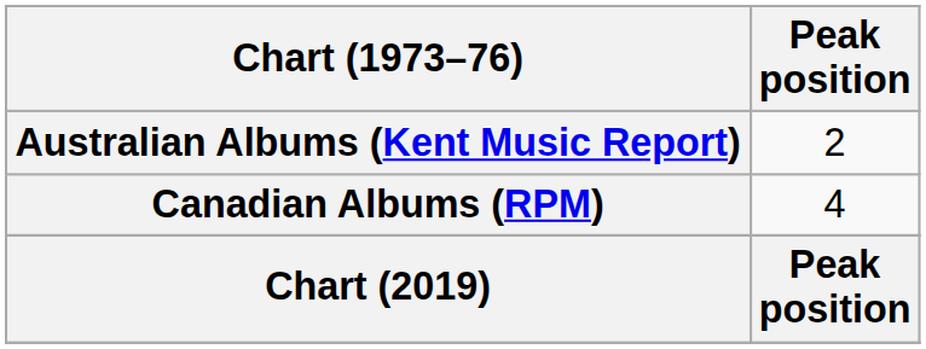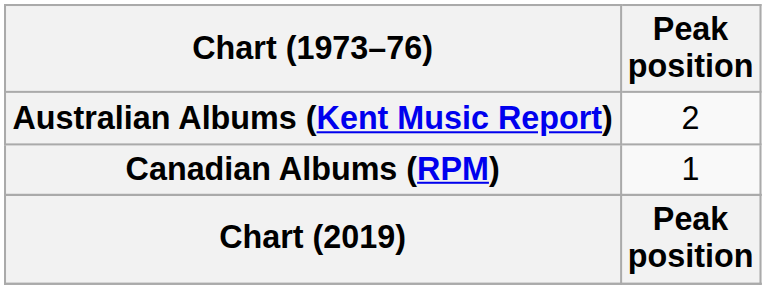Canadian Albums (RPM) | Peak position: 4 -> 1
